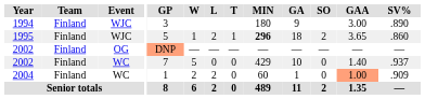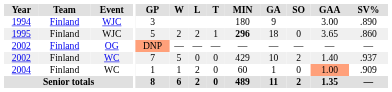1995 | W: 1 -> 2
1995 | SO: 2 -> 0
2002 / WC | SO: 0 -> 2
2004 | W: 2 -> 1
